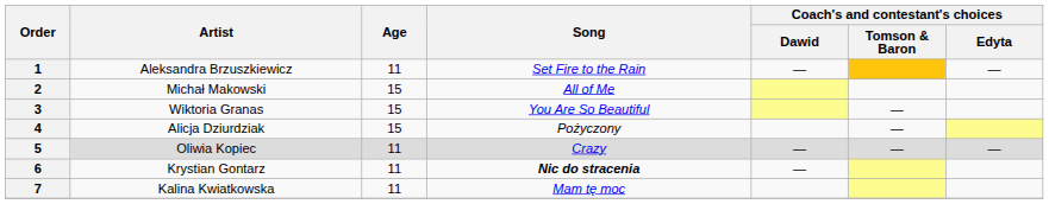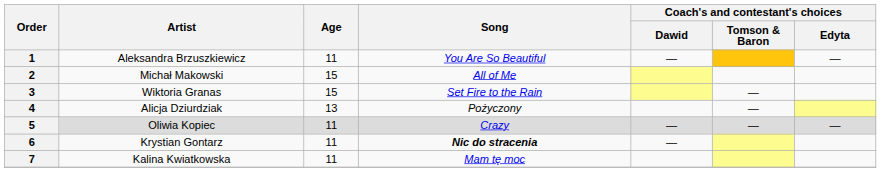1 | Song: Set Fire to the Rain -> You Are So Beautiful
3 | Song: You Are So Beautiful -> Set Fire to the Rain
4 | Age: 15 -> 13
